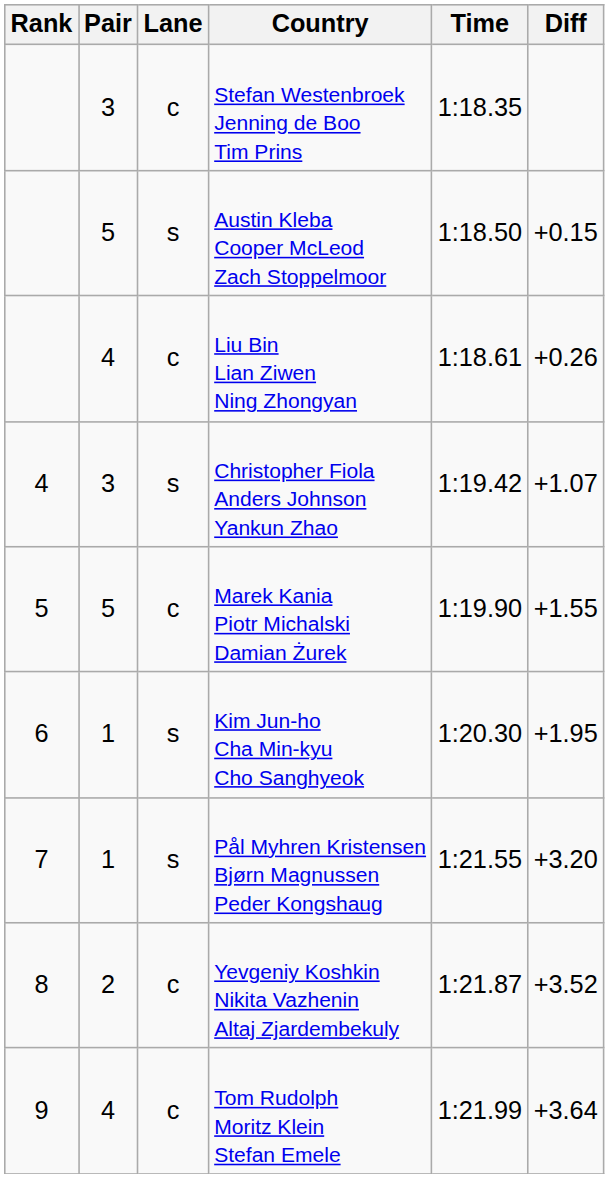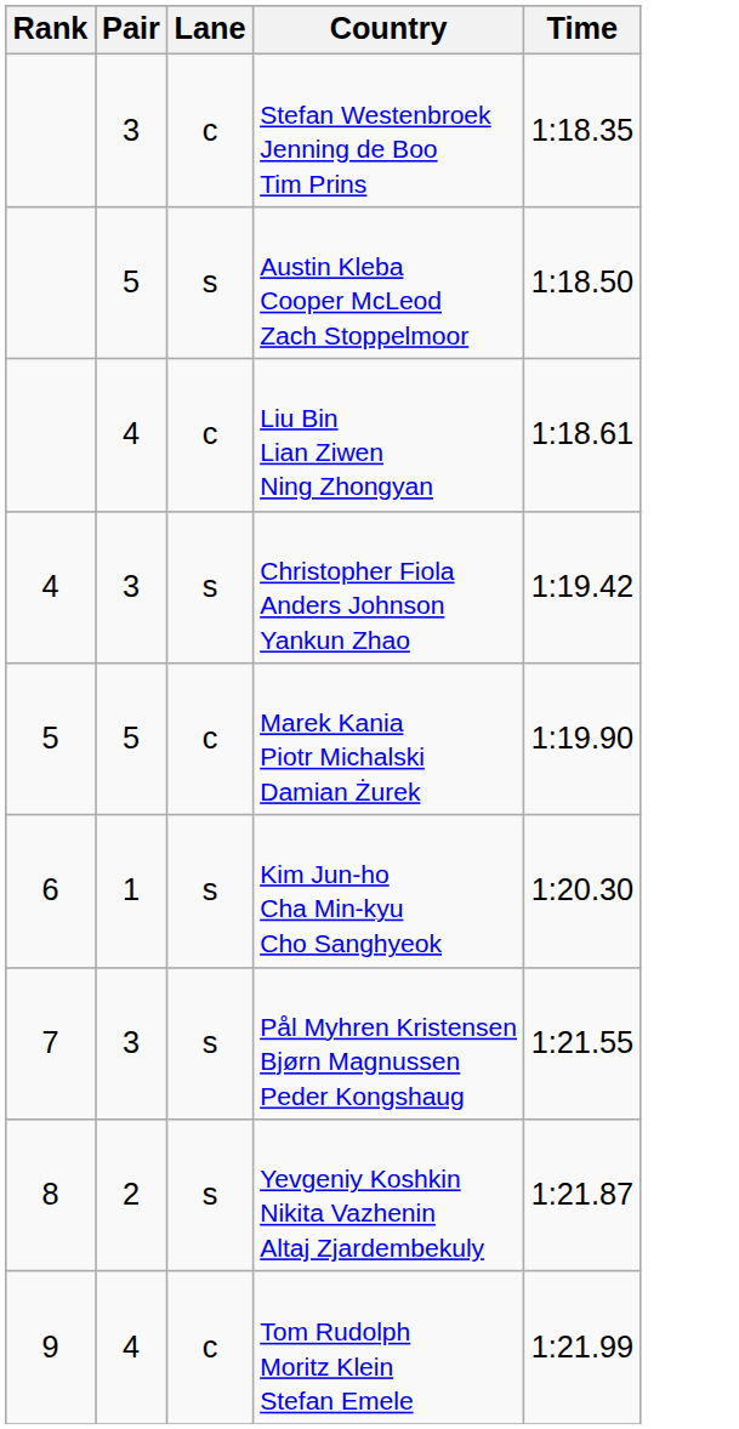- column: Diff | +0.15 | +0.26 | +1.07 | +1.55 | +1.95 | +3.20 | +3.52 | +3.64
Pål Myhren Kristensen Bjørn Magnussen Peder Kongshaug | Pair: 1 -> 3
Yevgeniy Koshkin Nikita Vazhenin Altaj Zjardembekuly | Lane: c -> s
